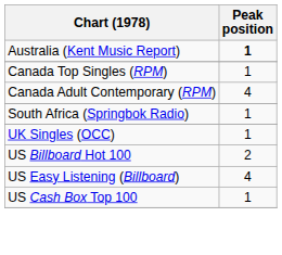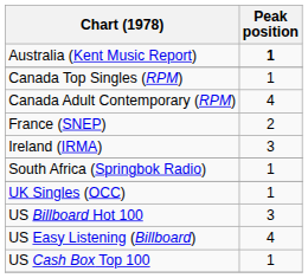+ row: France (SNEP) | 2
+ row: Ireland (IRMA) | 3
US Billboard Hot 100 | Peak position: 2 -> 3
